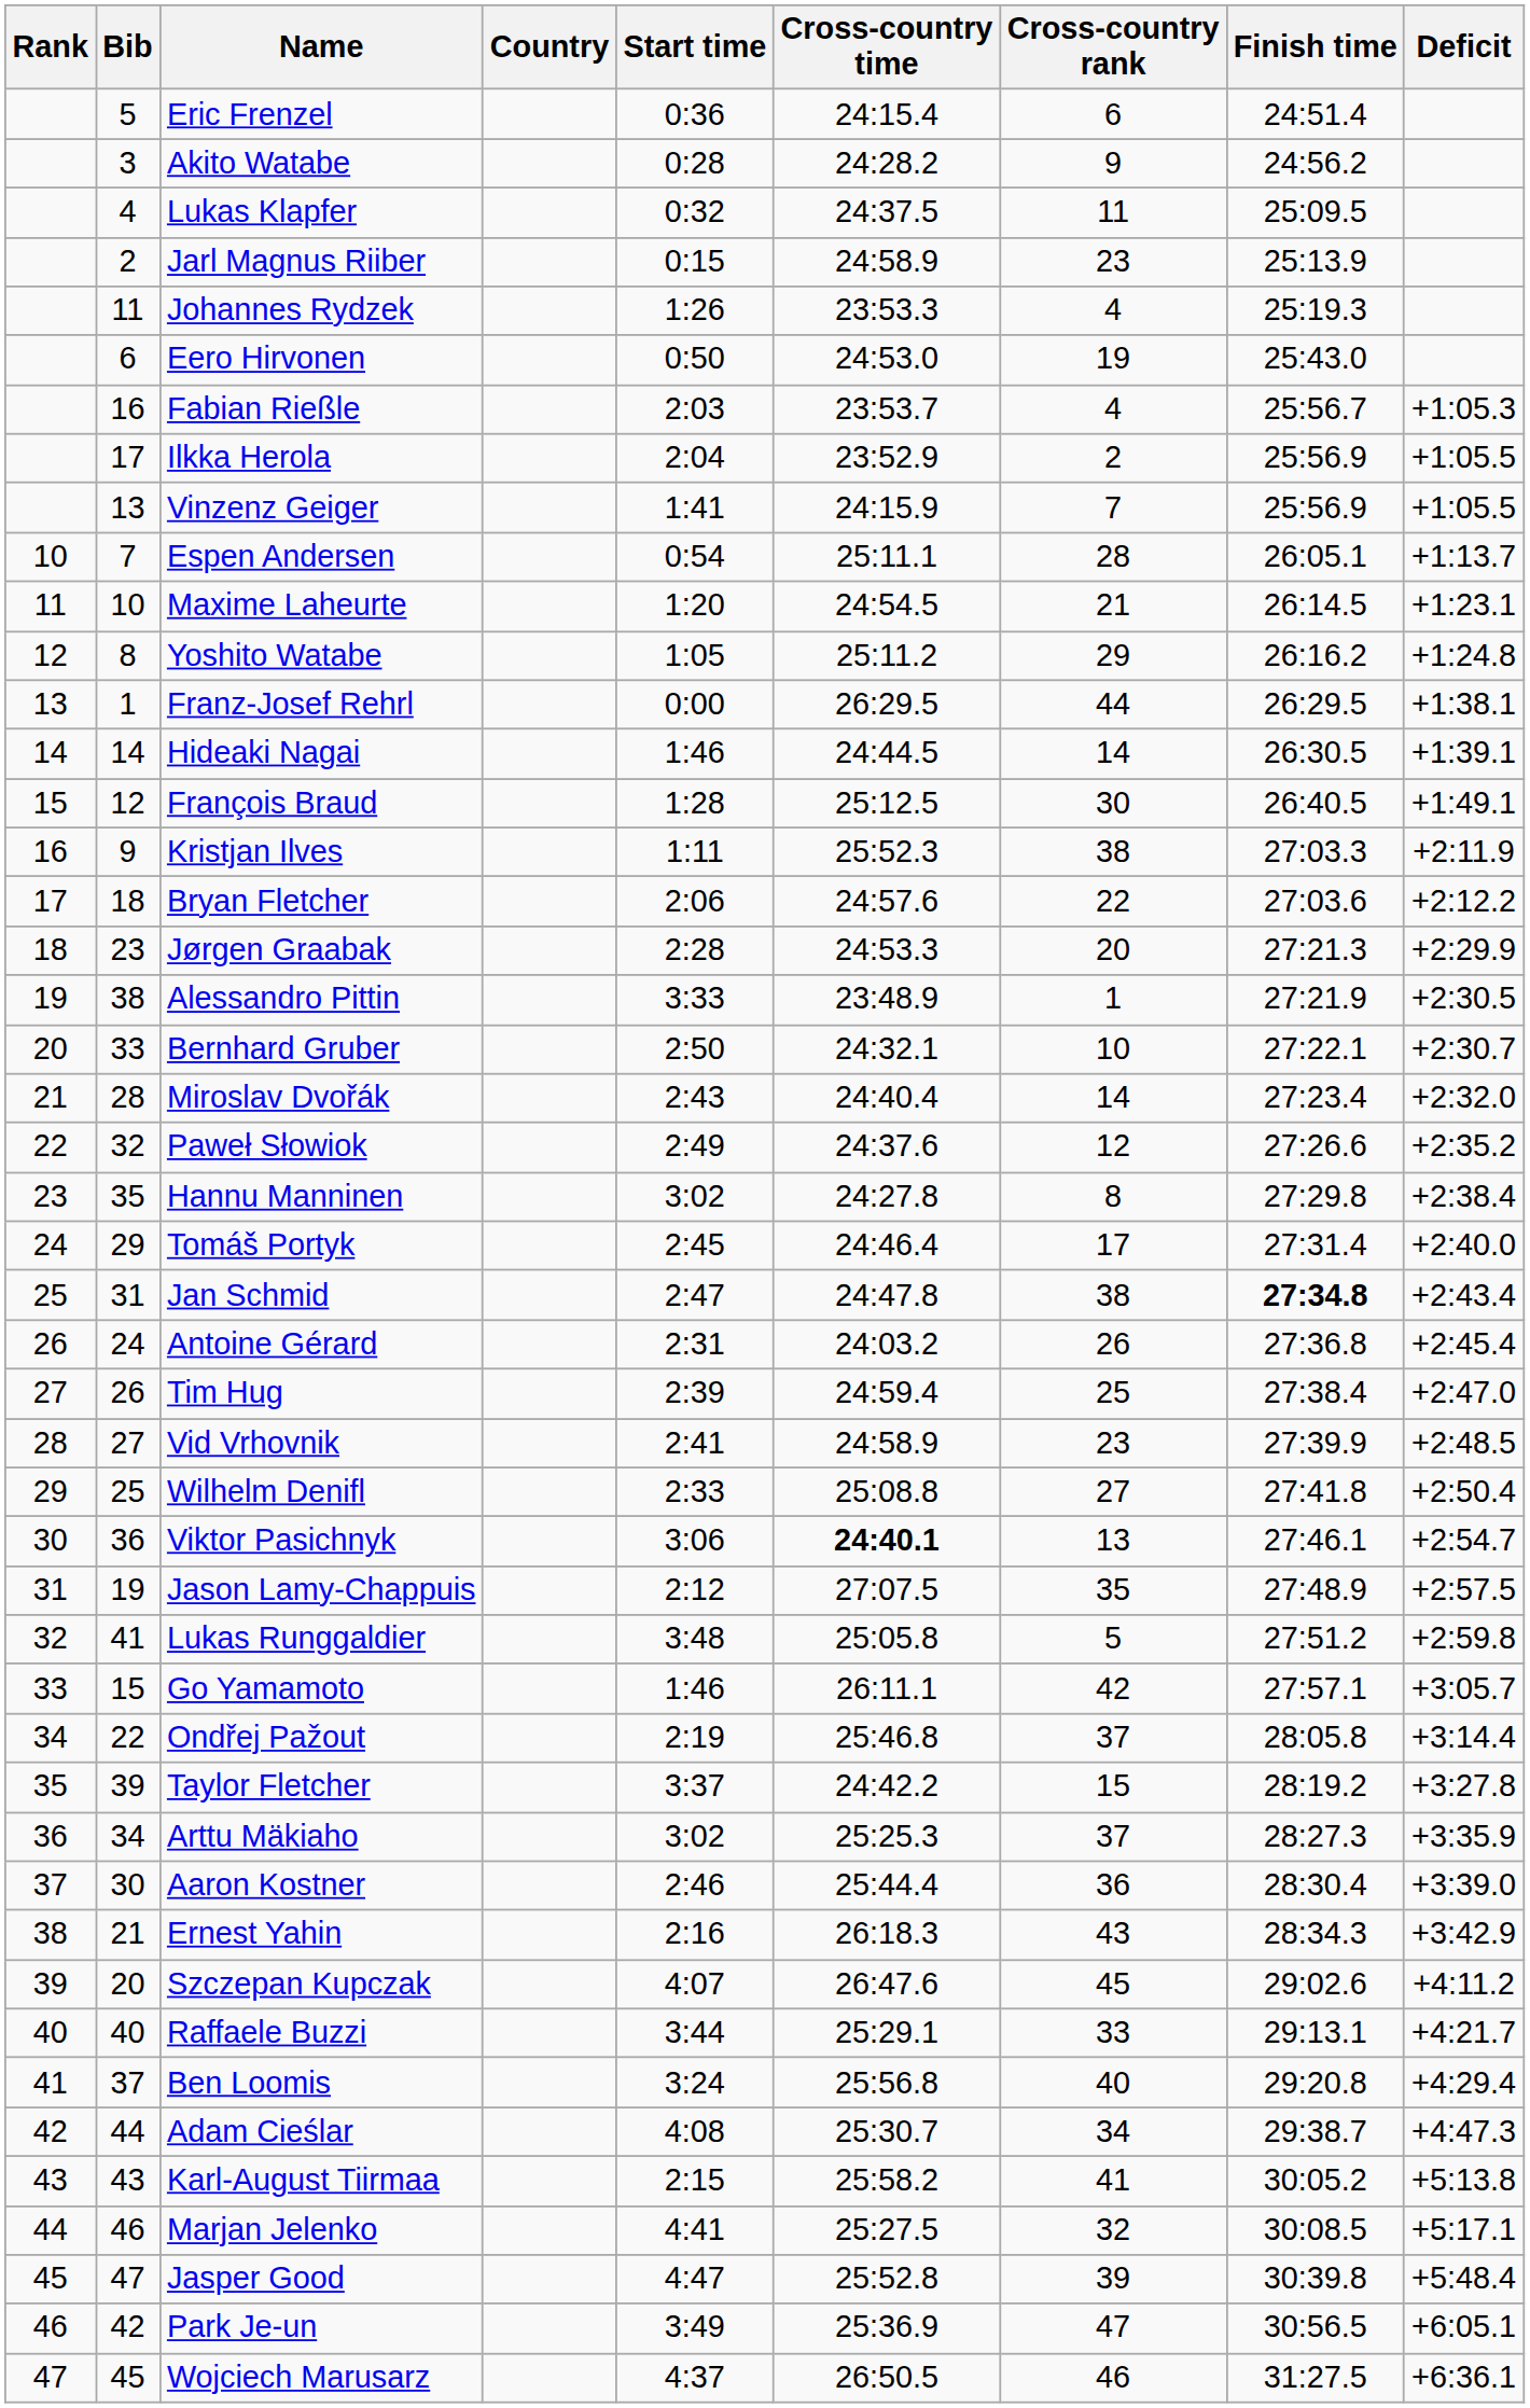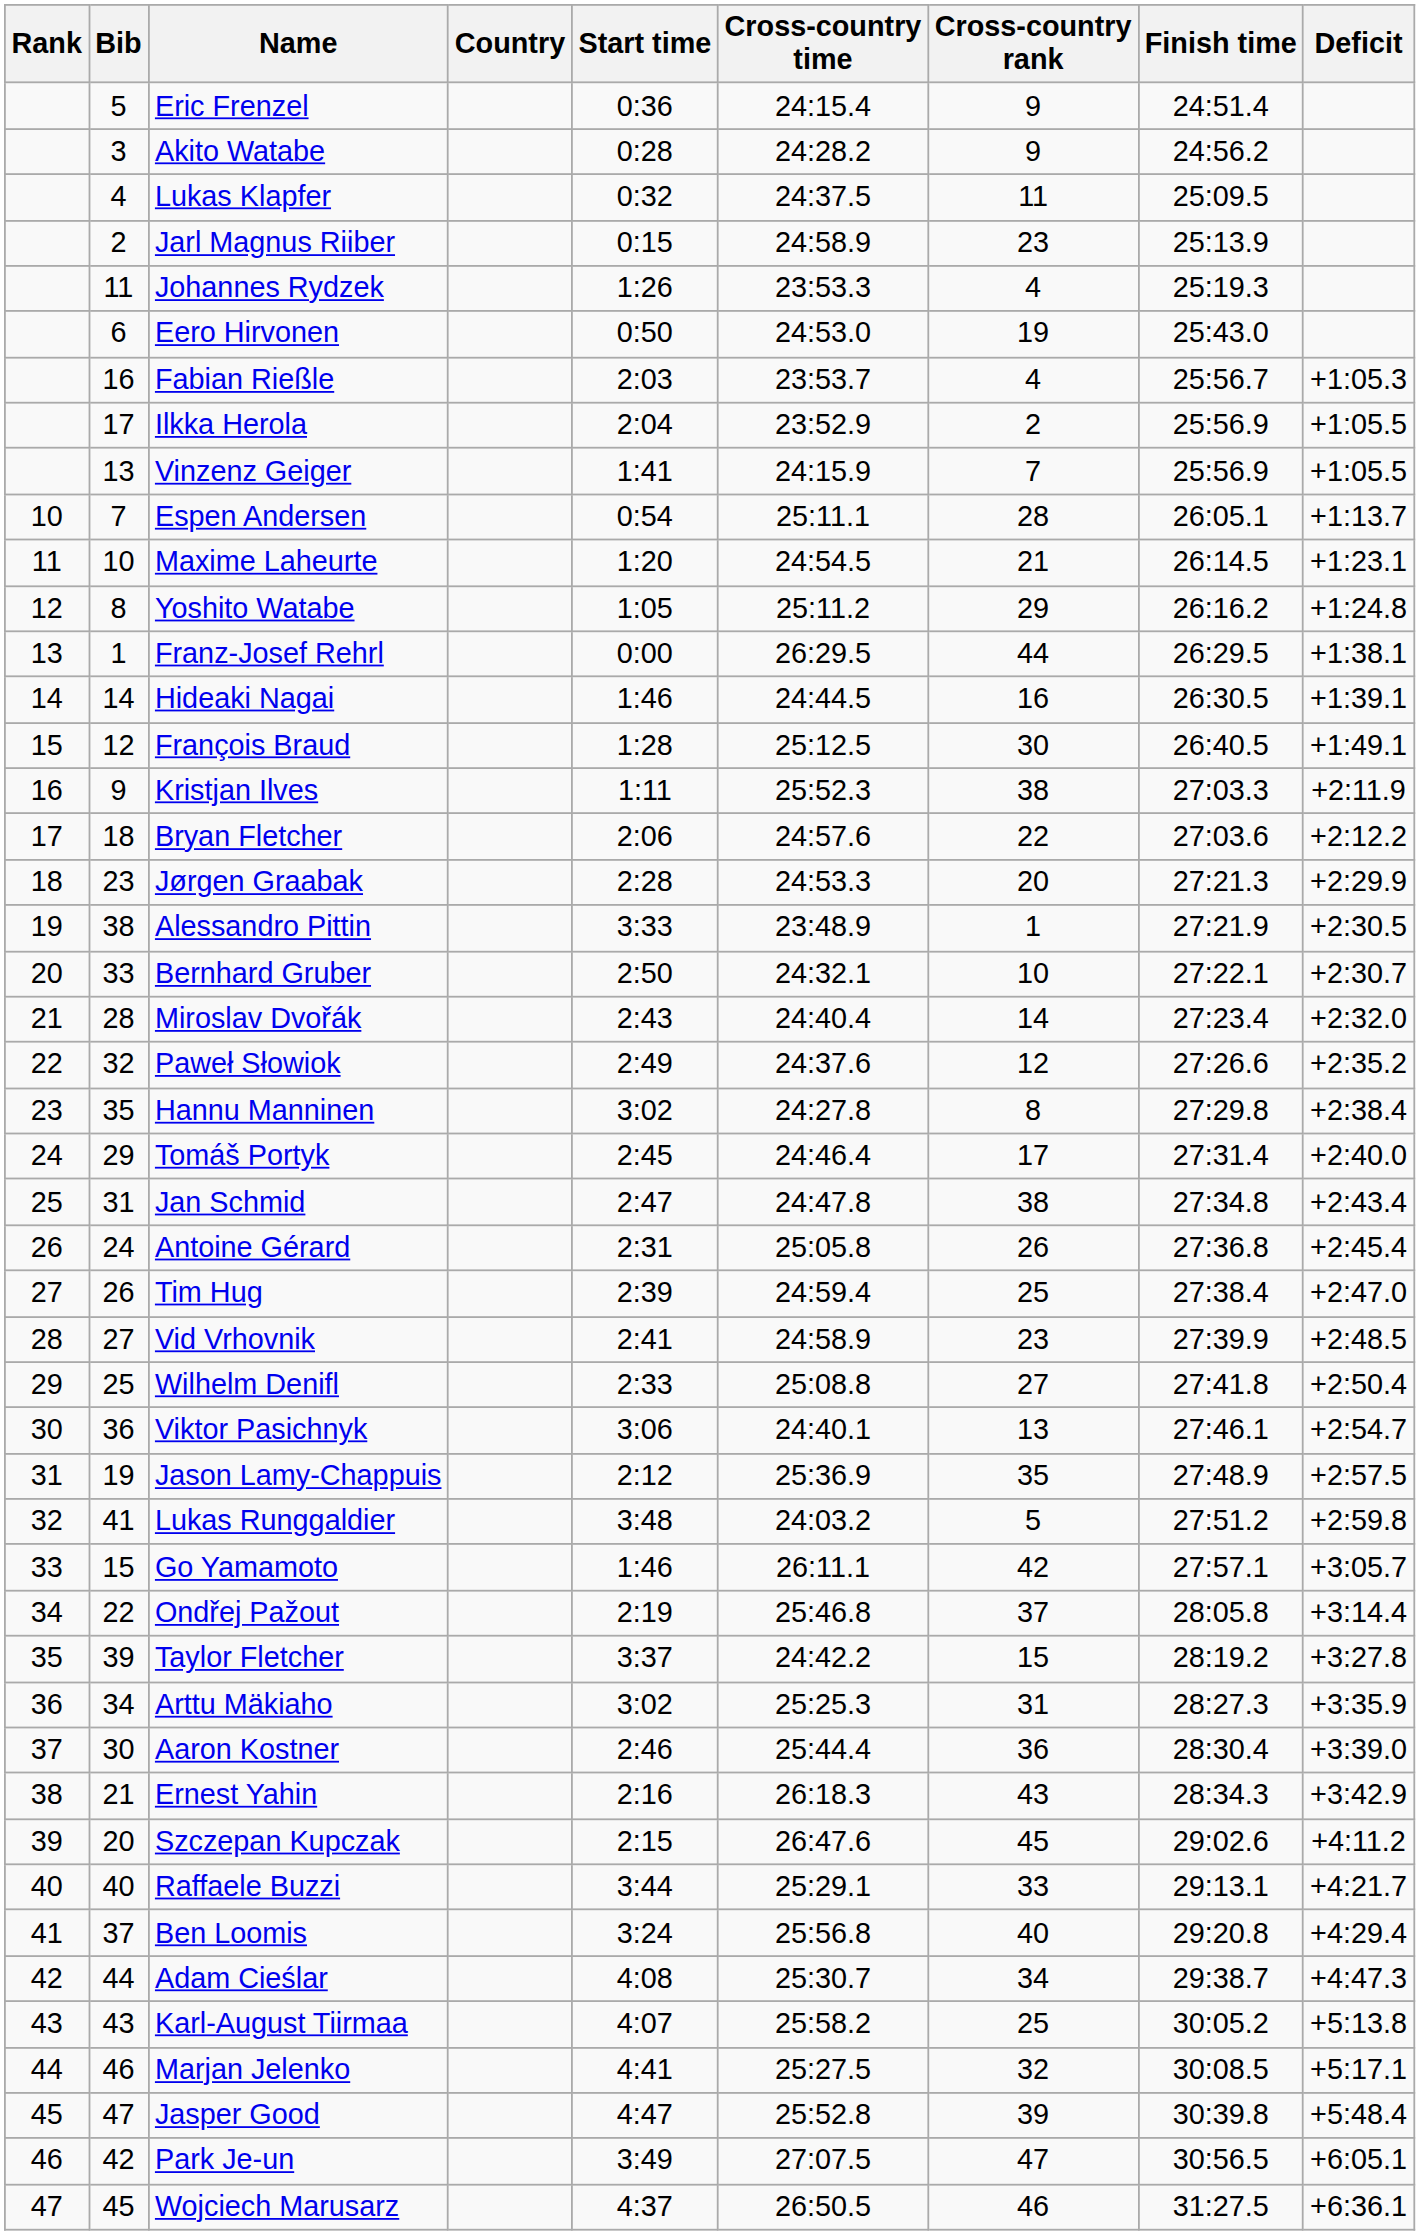Eric Frenzel | Cross-country rank: 6 -> 9
Hideaki Nagai | Cross-country rank: 14 -> 16
Jan Schmid | Finish time: bold -> normal
Antoine Gérard | Cross-country time: 24:03.2 -> 25:05.8
Viktor Pasichnyk | Cross-country time: bold -> normal
Jason Lamy-Chappuis | Cross-country time: 27:07.5 -> 25:36.9
Lukas Runggaldier | Cross-country time: 25:05.8 -> 24:03.2
Arttu Mäkiaho | Cross-country rank: 37 -> 31
Szczepan Kupczak | Start time: 4:07 -> 2:15
Karl-August Tiirmaa | Start time: 2:15 -> 4:07
Karl-August Tiirmaa | Cross-country rank: 41 -> 25
Park Je-un | Cross-country time: 25:36.9 -> 27:07.5
